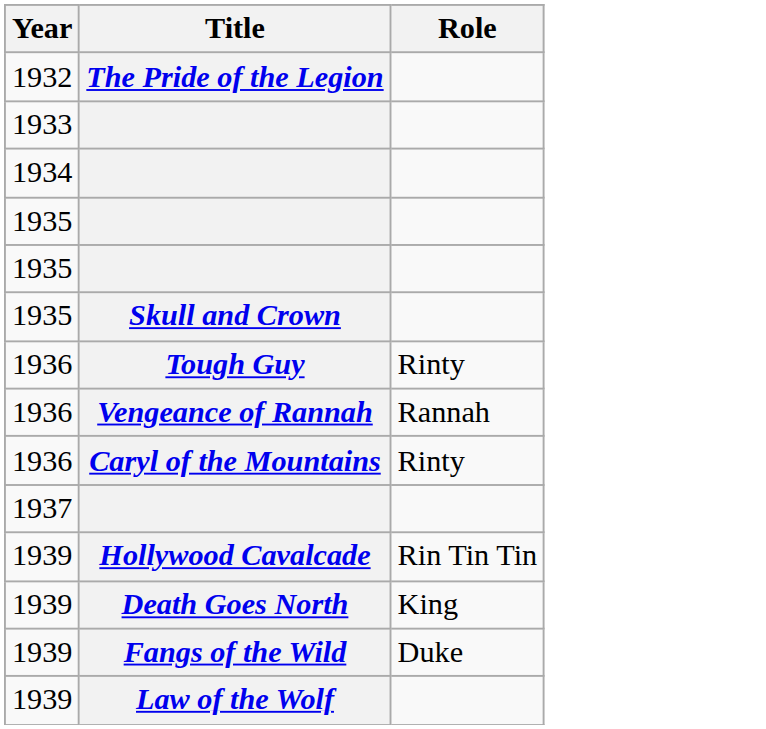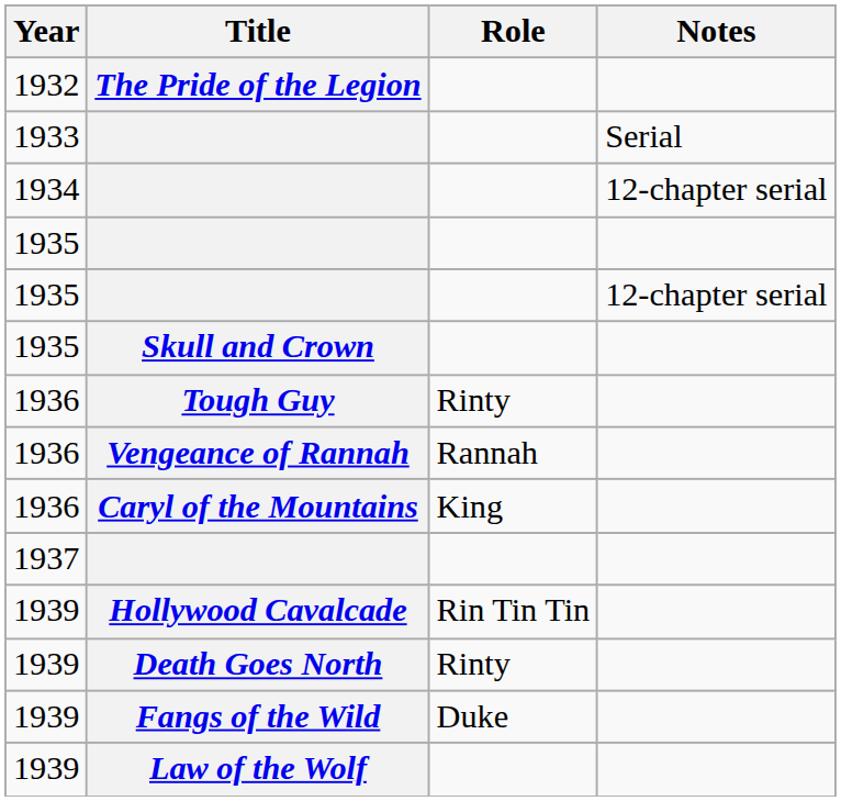+ column: Notes | Serial | 12-chapter serial | 12-chapter serial
Caryl of the Mountains | Role: Rinty -> King
Death Goes North | Role: King -> Rinty
